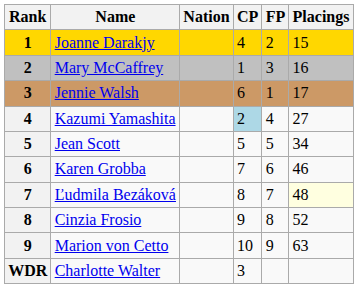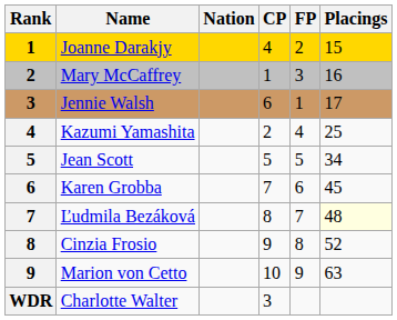Kazumi Yamashita | CP: lightblue background -> no background
Kazumi Yamashita | Placings: 27 -> 25
Karen Grobba | Placings: 46 -> 45
